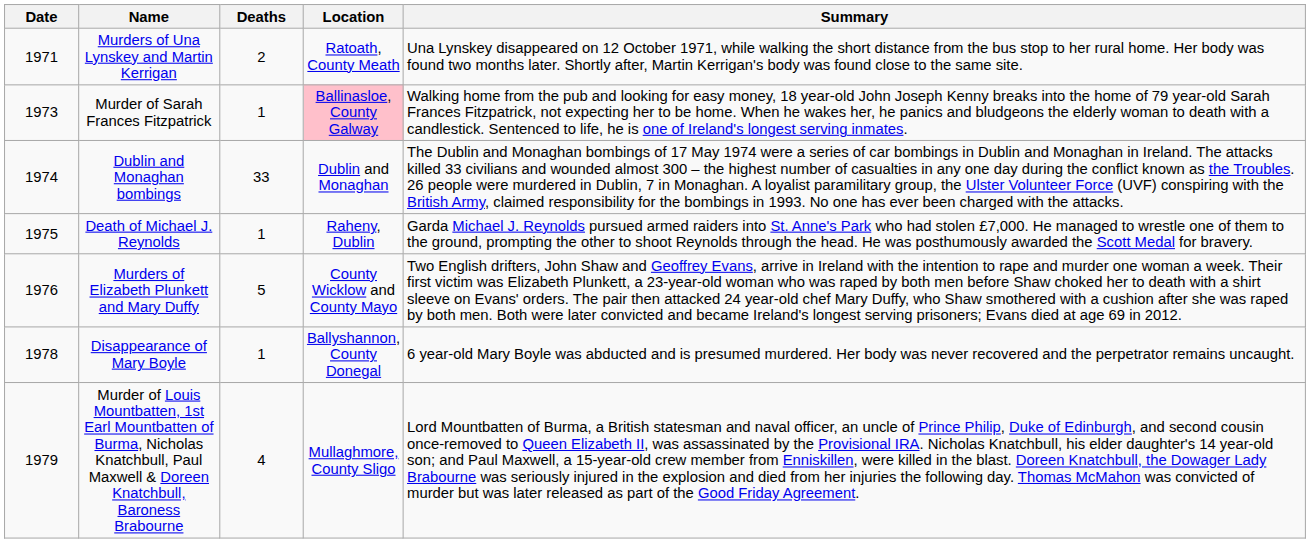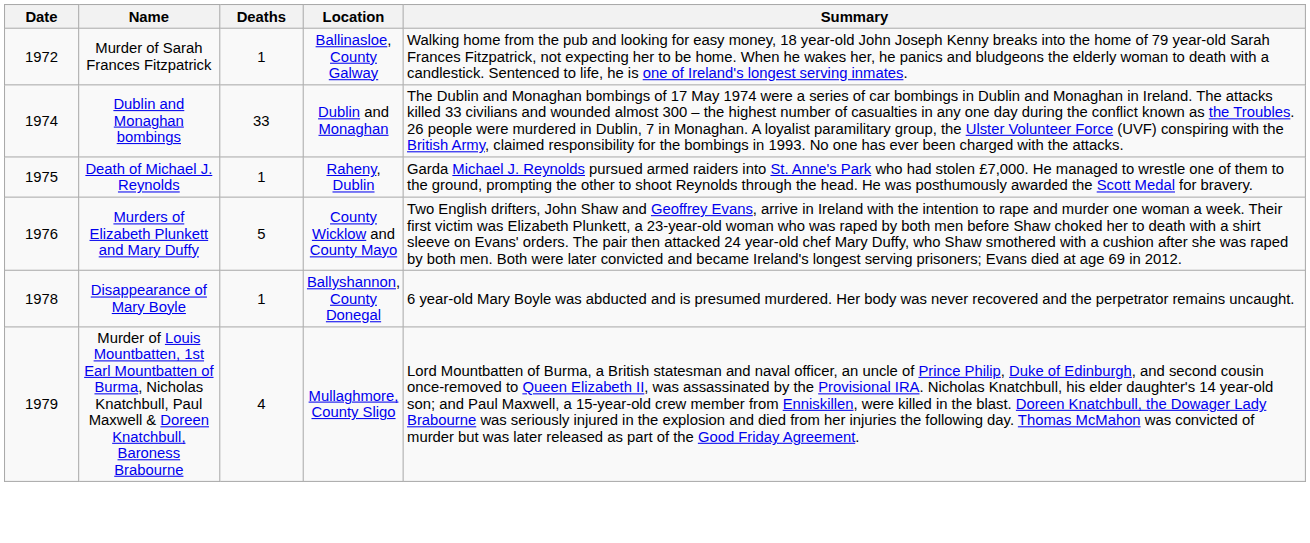- row: 1971 | Murders of Una Lynskey and Martin Kerrigan | 2 | Ratoath, County Meath | Una Lynskey disappeared on 12 October 1971, while walking the short distance from the bus stop to her rural home. Her body was found two months later. Shortly after, Martin Kerrigan's body was found close to the same site.
Murder of Sarah Frances Fitzpatrick | Date: 1973 -> 1972
Murder of Sarah Frances Fitzpatrick | Location: pink background -> no background
